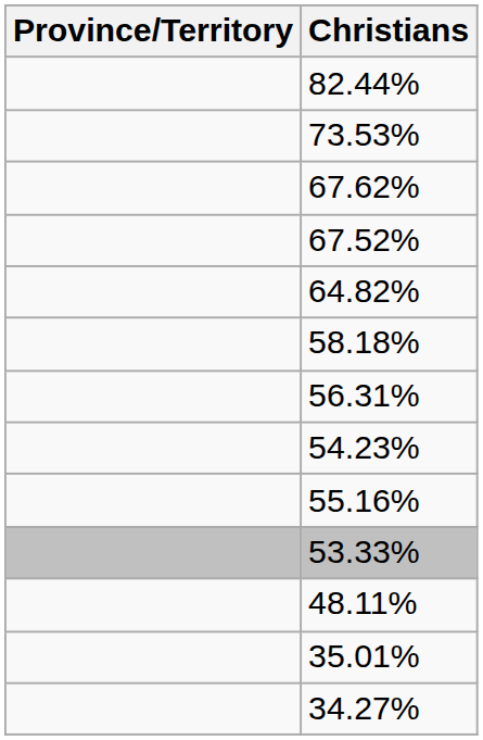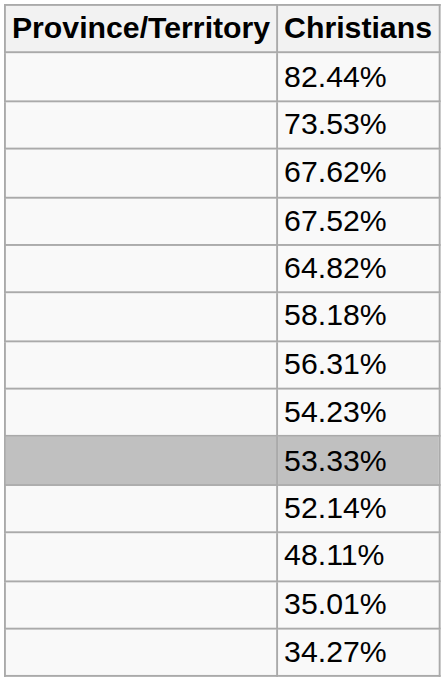- row: 55.16%
+ row: 52.14%
